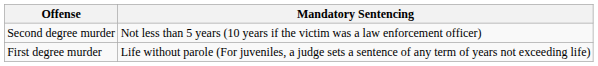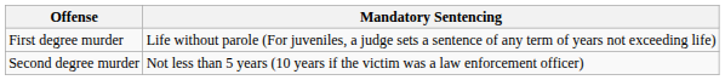rows swapped: Second degree murder <-> First degree murder
